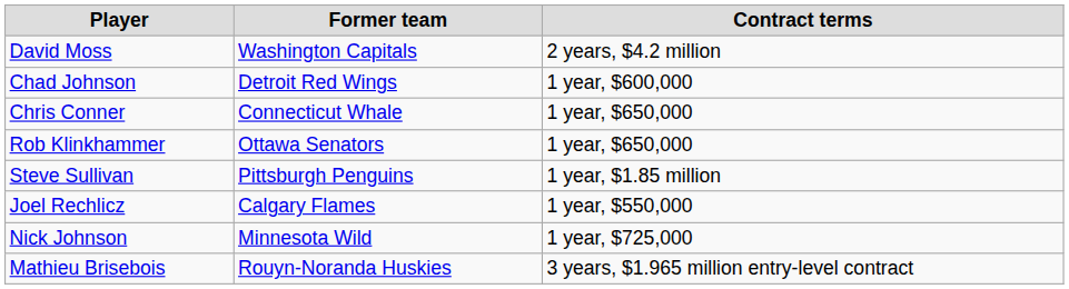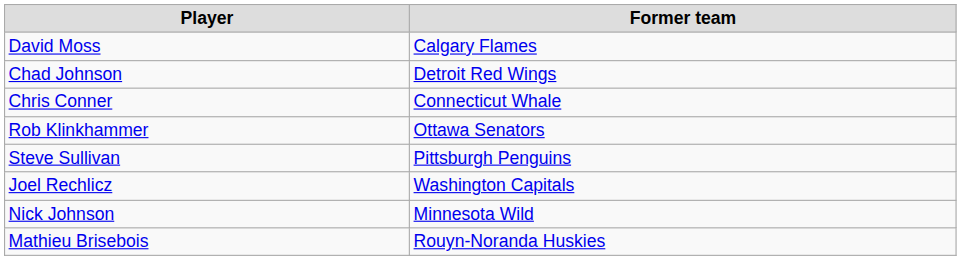- column: Contract terms | 2 years, $4.2 million | 1 year, $600,000 | 1 year, $650,000 | 1 year, $650,000 | 1 year, $1.85 million | 1 year, $550,000 | 1 year, $725,000 | 3 years, $1.965 million entry-level contract
David Moss | Former team: Washington Capitals -> Calgary Flames
Joel Rechlicz | Former team: Calgary Flames -> Washington Capitals
